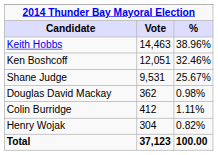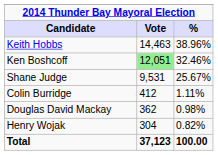Ken Boshcoff | Vote: no background -> lightgreen background
rows swapped: Colin Burridge <-> Douglas David Mackay
